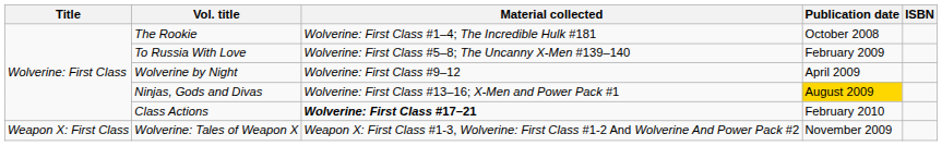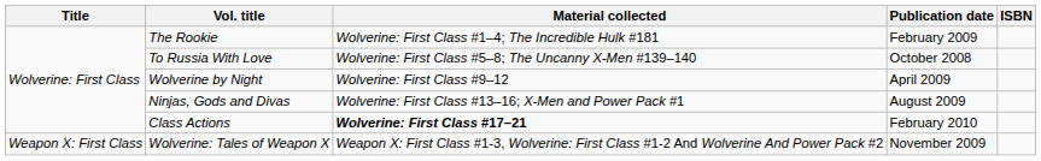The Rookie | Publication date: October 2008 -> February 2009
To Russia With Love | Publication date: February 2009 -> October 2008
Ninjas, Gods and Divas | Publication date: gold background -> no background
